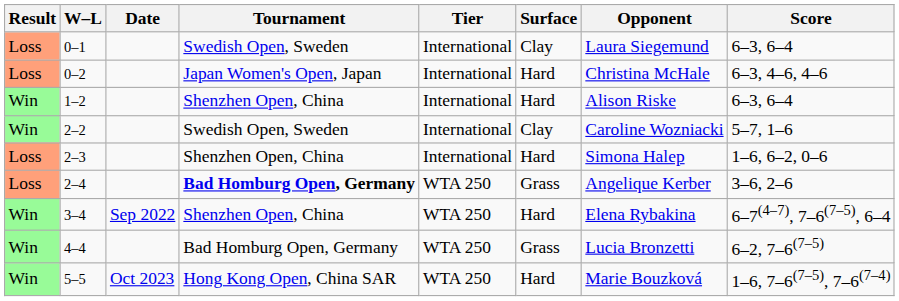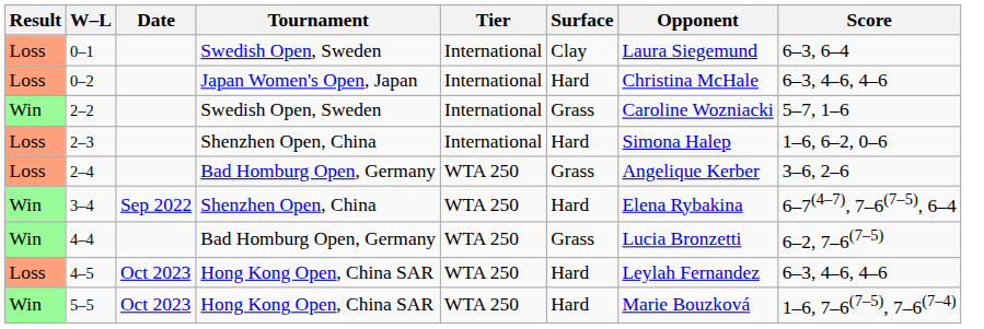- row: Win | 1–2 | Shenzhen Open, China | International | Hard | Alison Riske | 6–3, 6–4
2–2 | Surface: Clay -> Grass
2–4 | Tournament: bold -> normal
+ row: Loss | 4–5 | Oct 2023 | Hong Kong Open, China SAR | WTA 250 | Hard | Leylah Fernandez | 6–3, 4–6, 4–6
